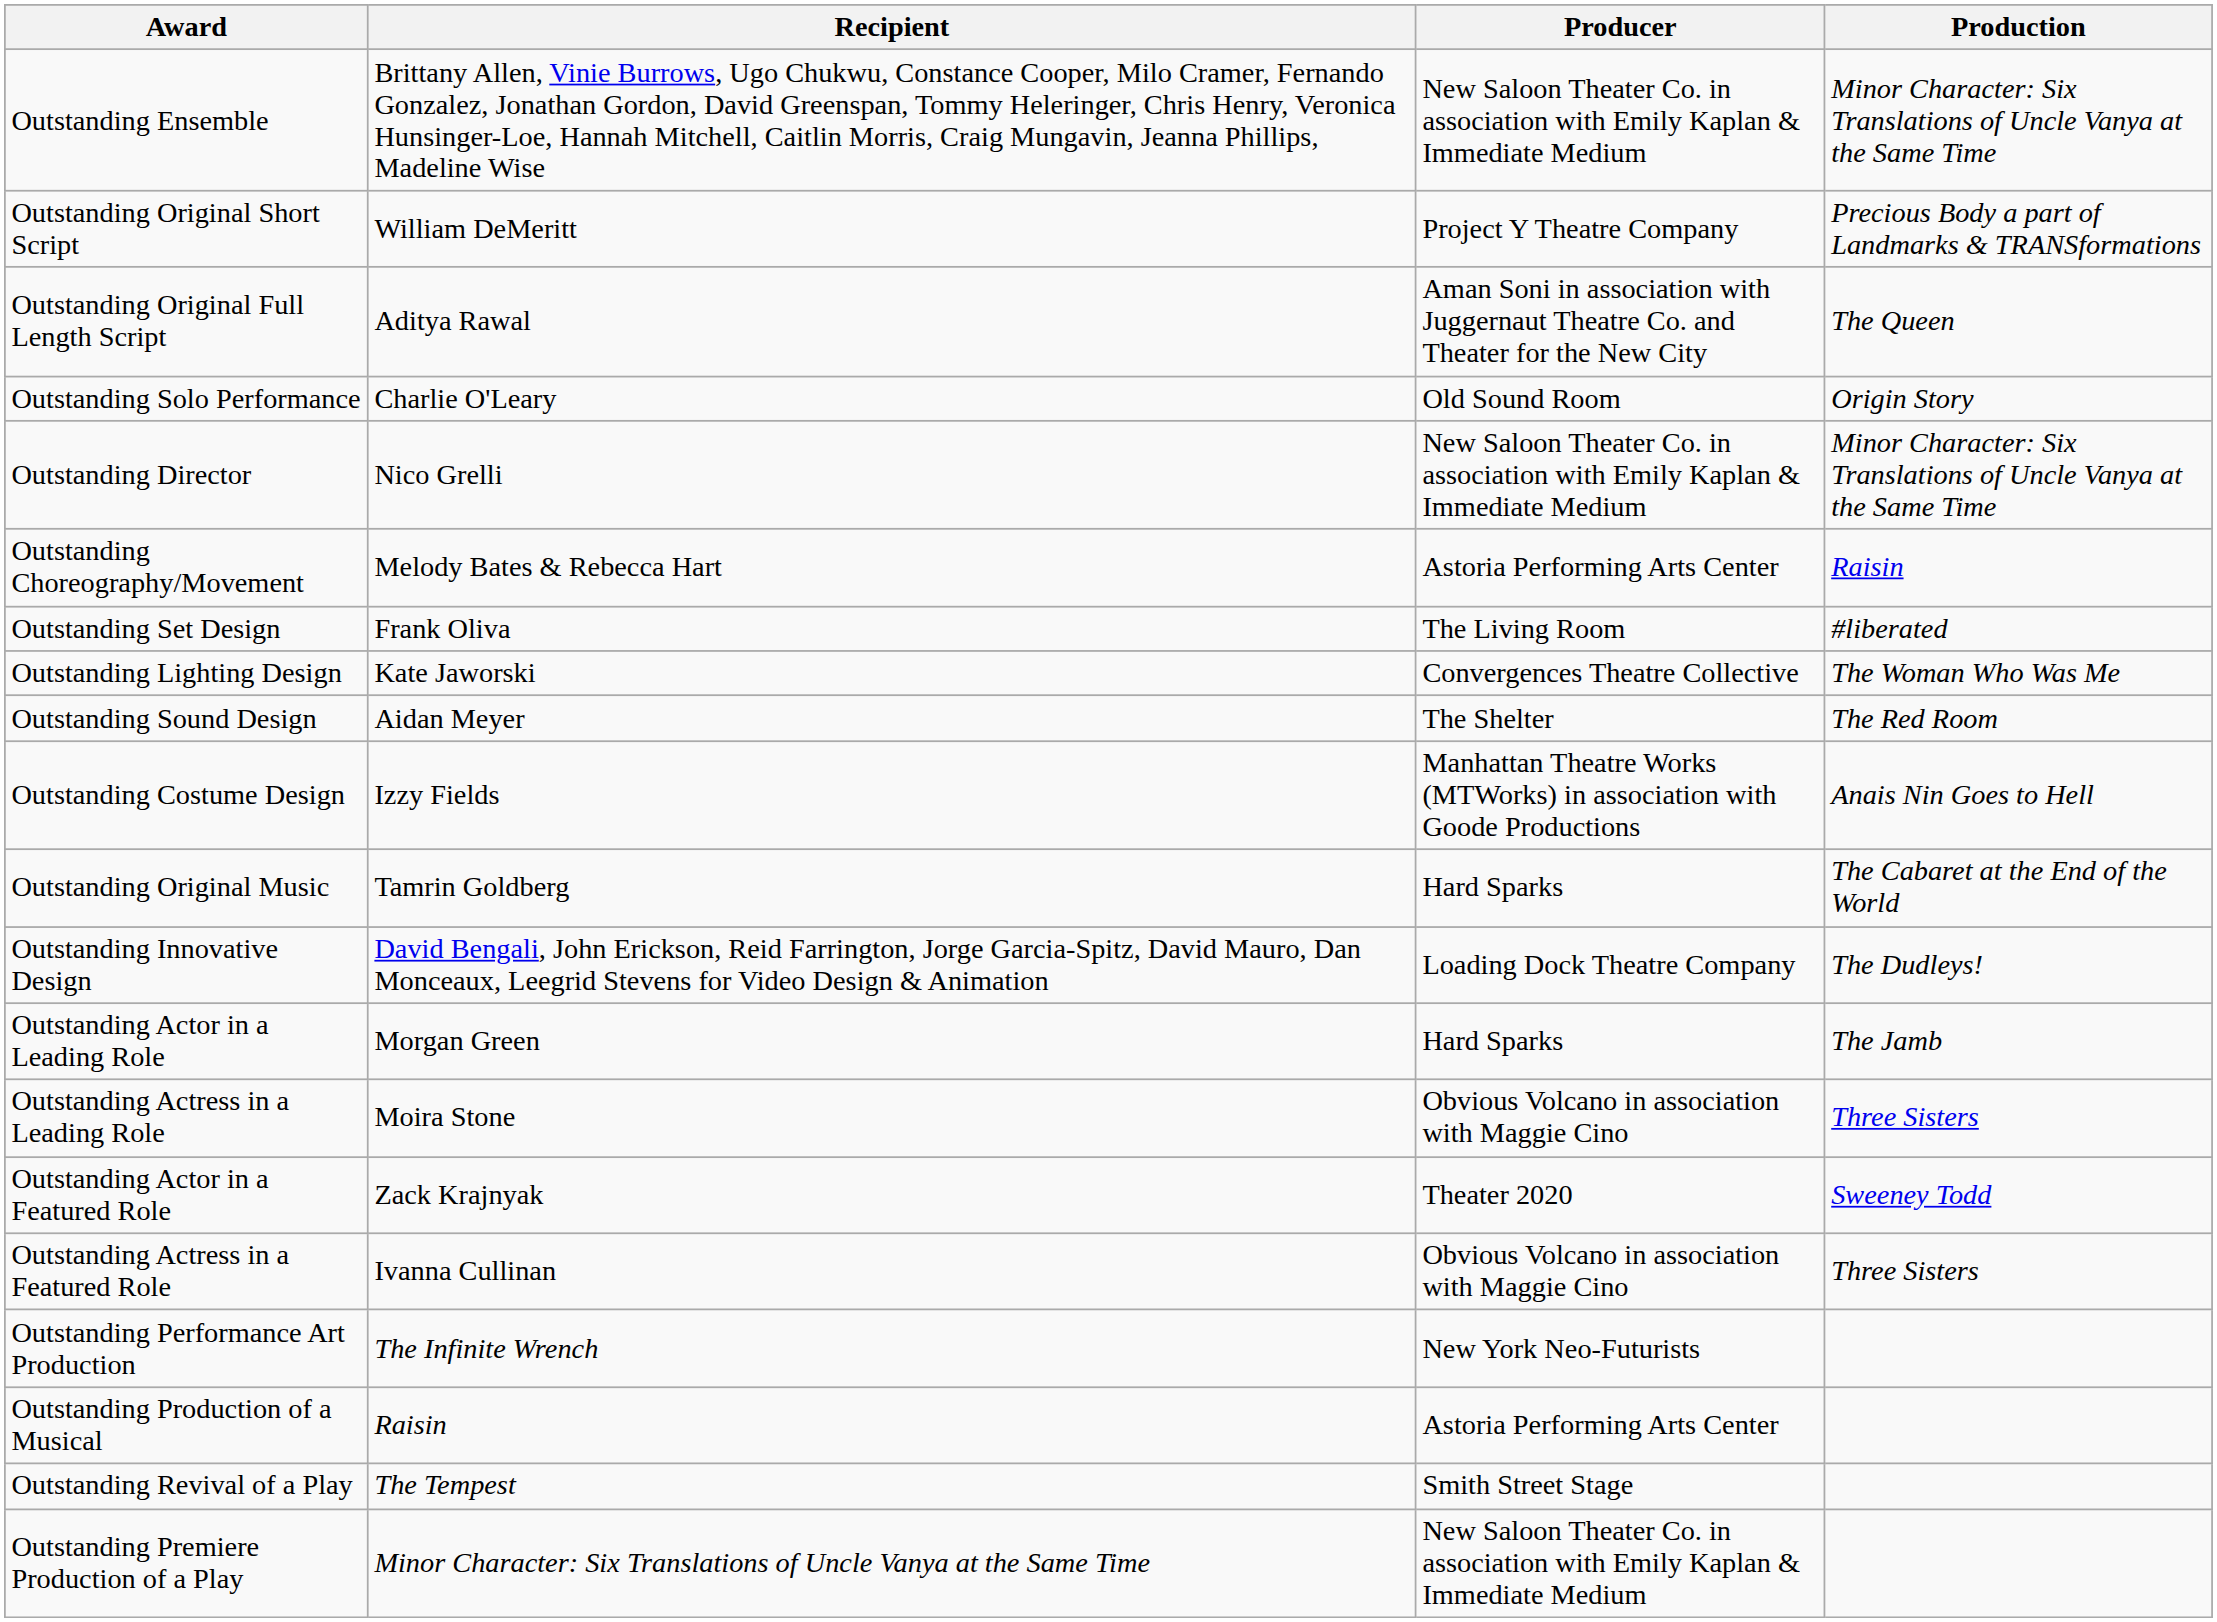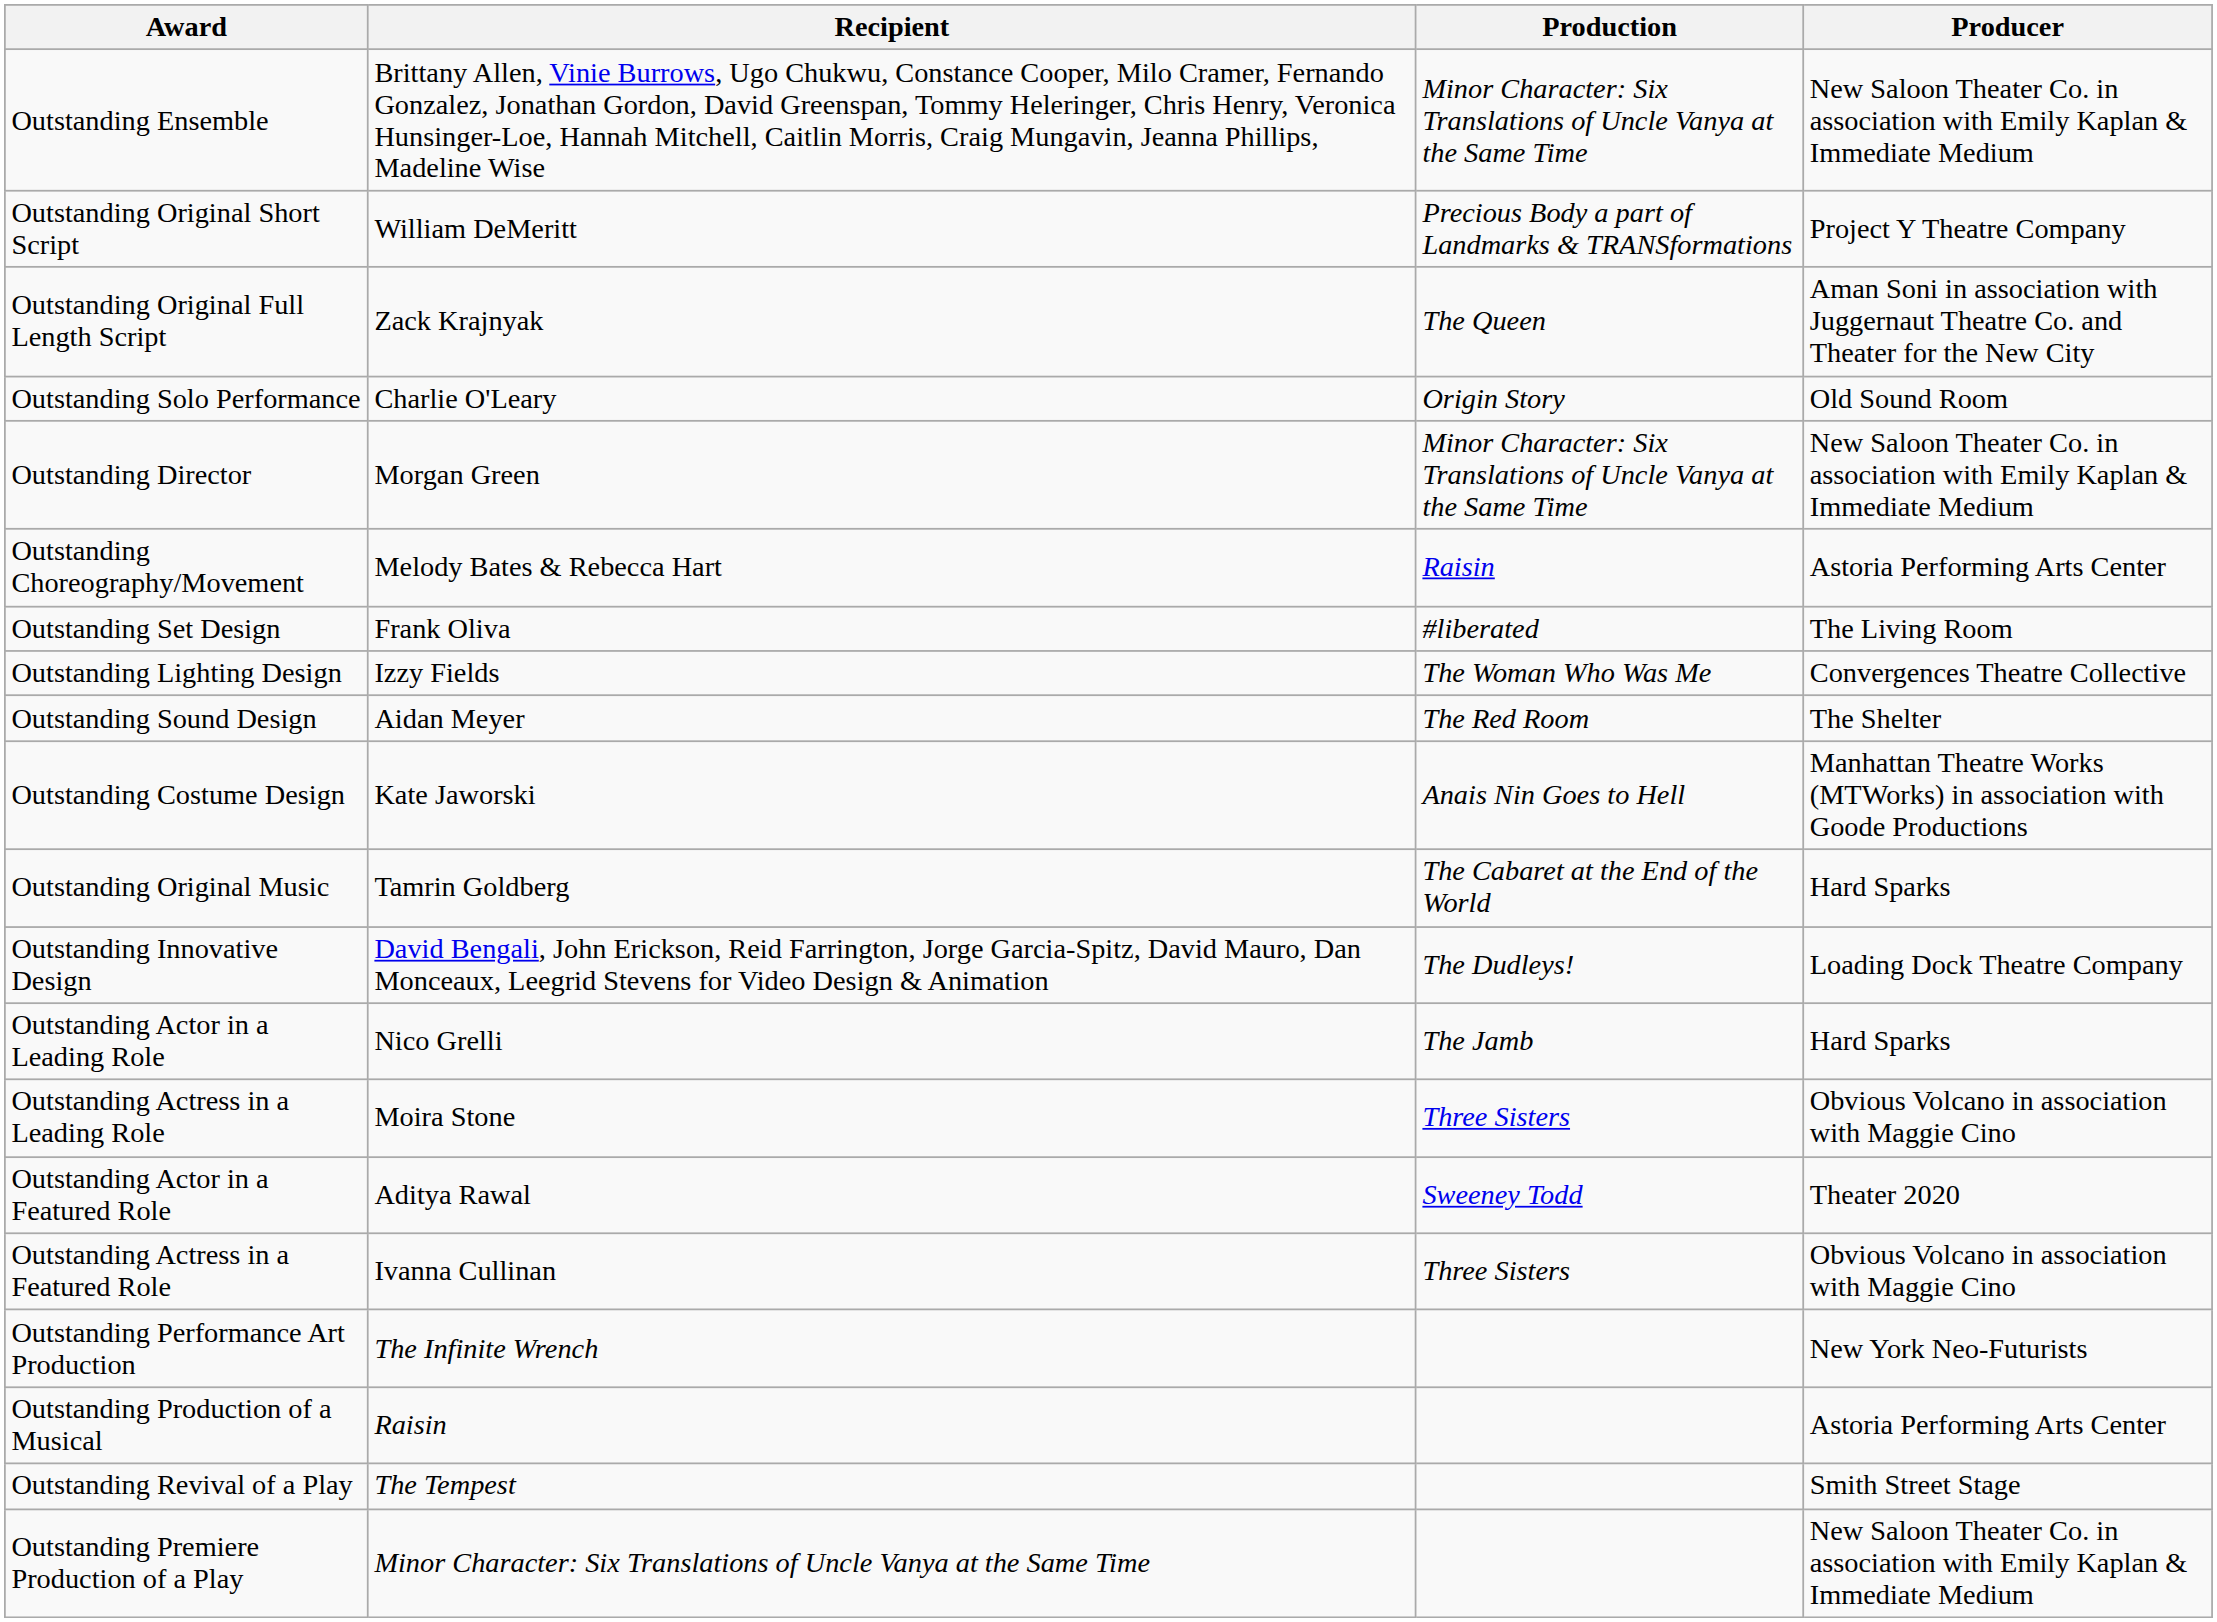columns swapped: Production <-> Producer
Outstanding Original Full Length Script | Recipient: Aditya Rawal -> Zack Krajnyak
Outstanding Director | Recipient: Nico Grelli -> Morgan Green
Outstanding Lighting Design | Recipient: Kate Jaworski -> Izzy Fields
Outstanding Costume Design | Recipient: Izzy Fields -> Kate Jaworski
Outstanding Actor in a Leading Role | Recipient: Morgan Green -> Nico Grelli
Outstanding Actor in a Featured Role | Recipient: Zack Krajnyak -> Aditya Rawal
